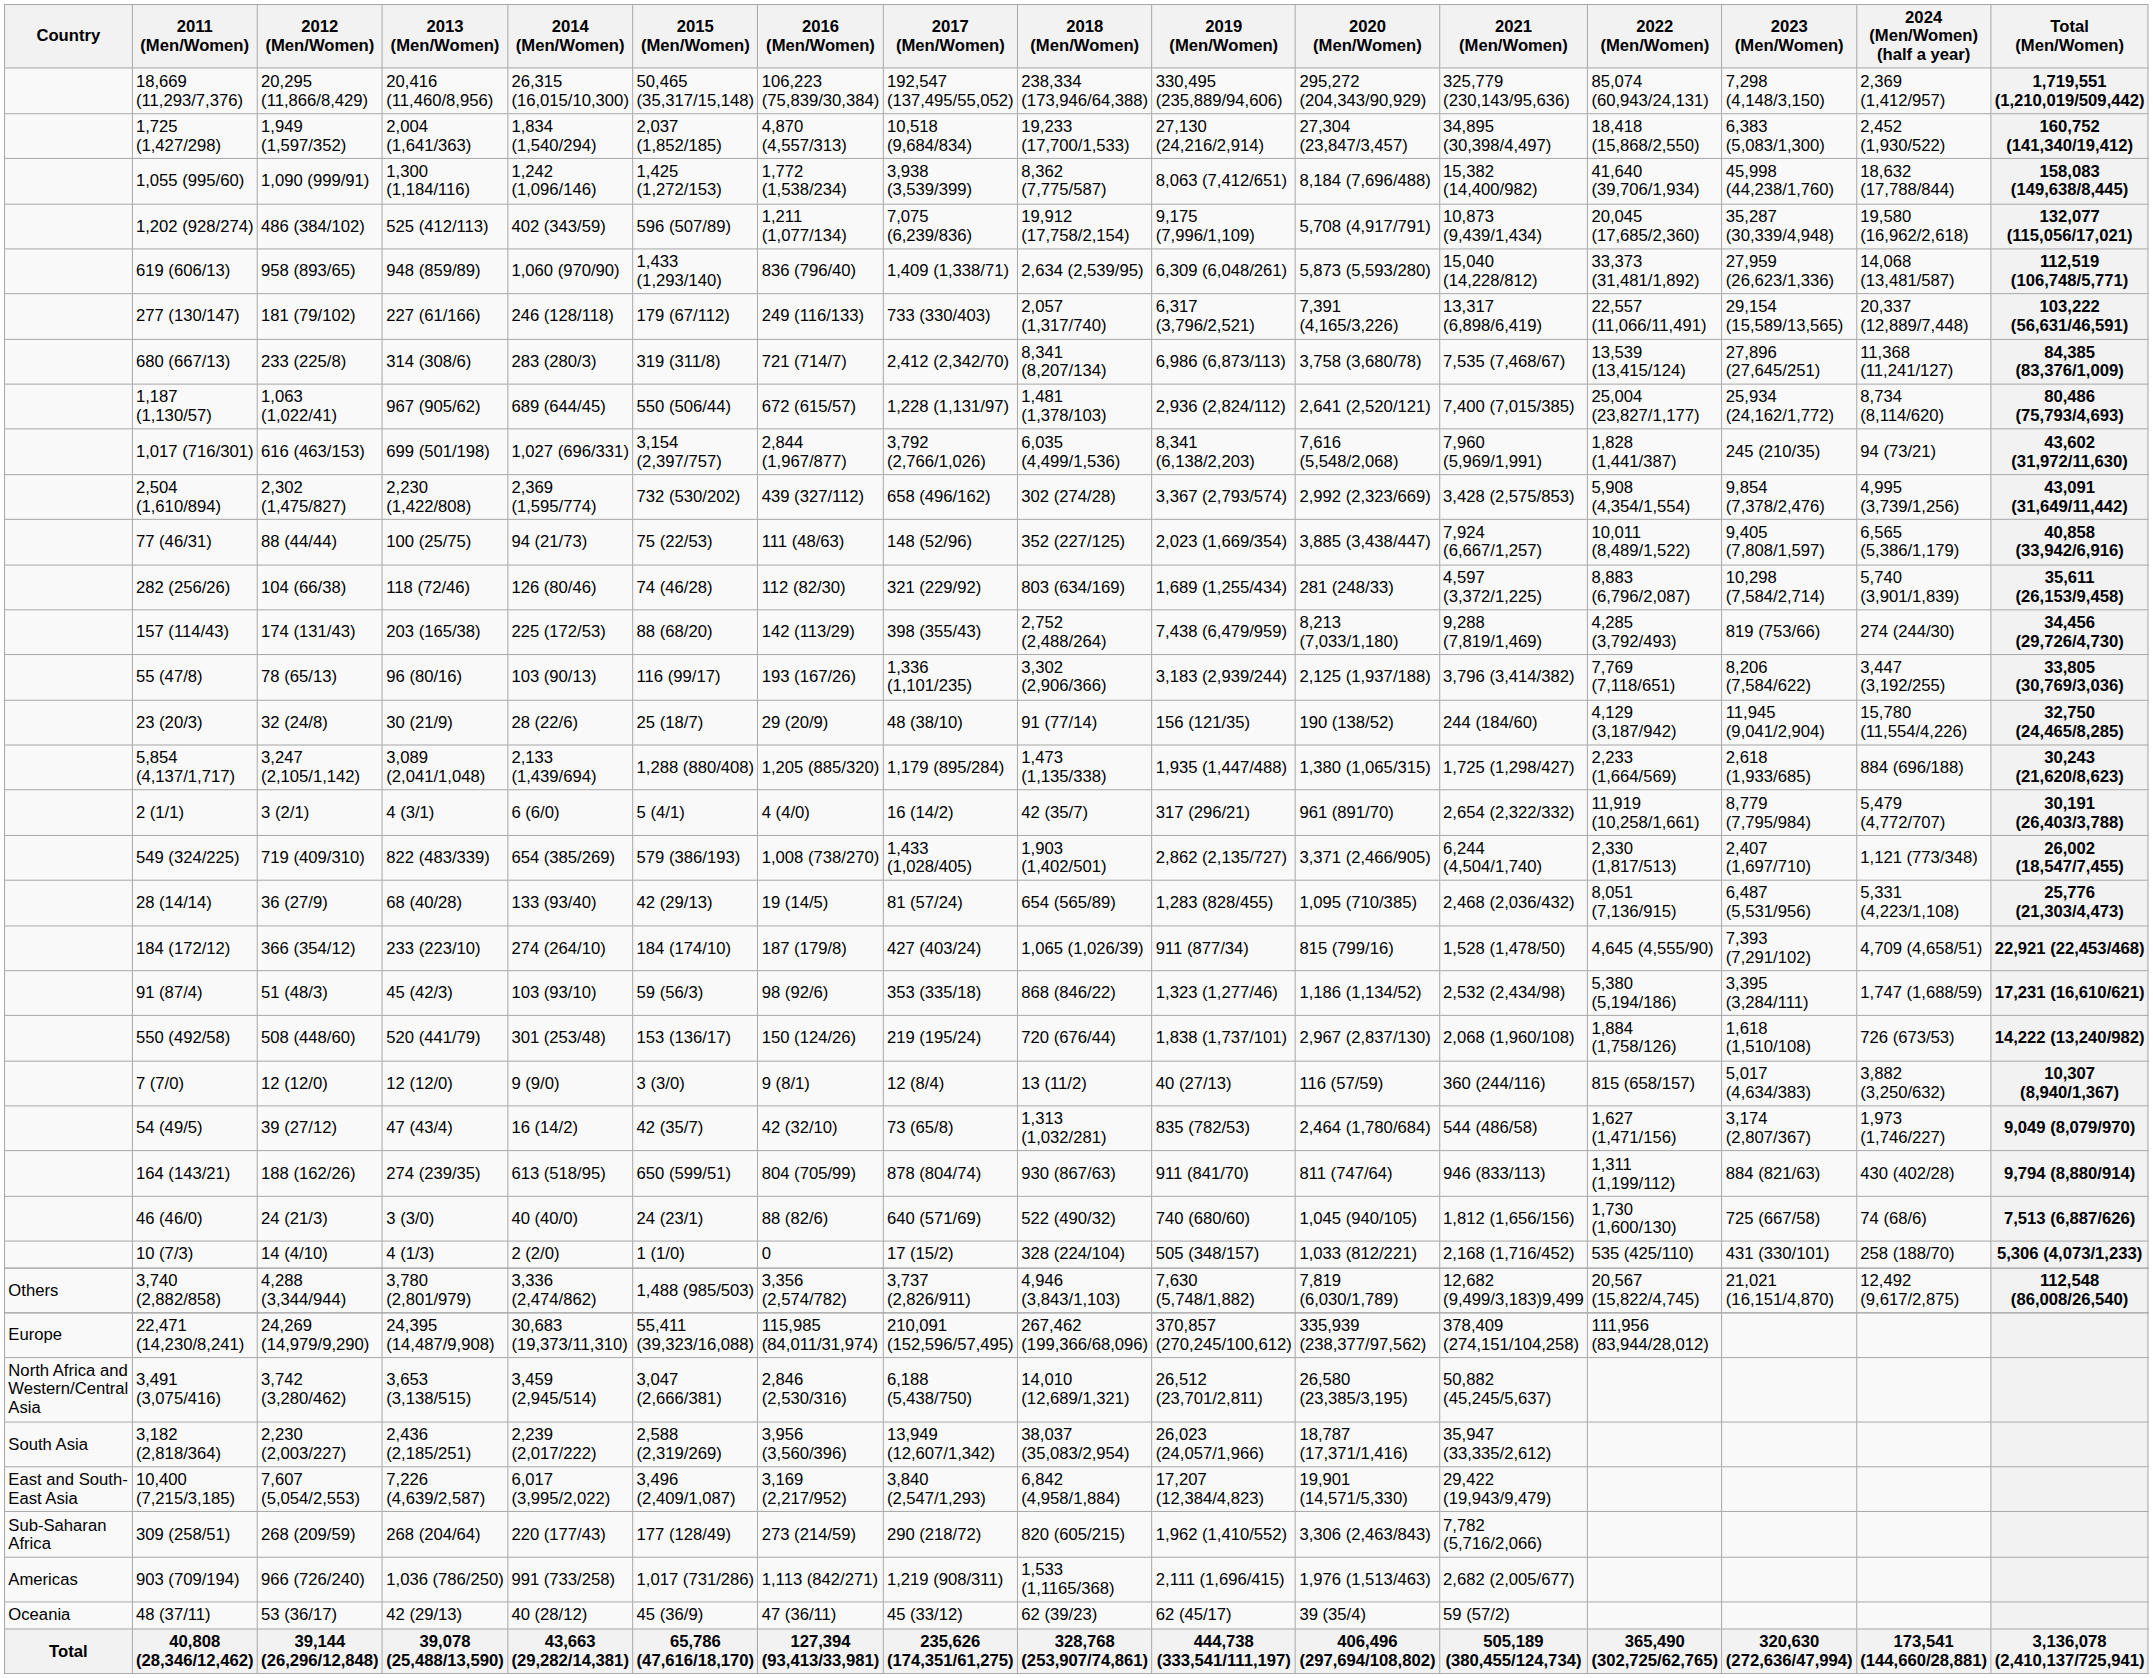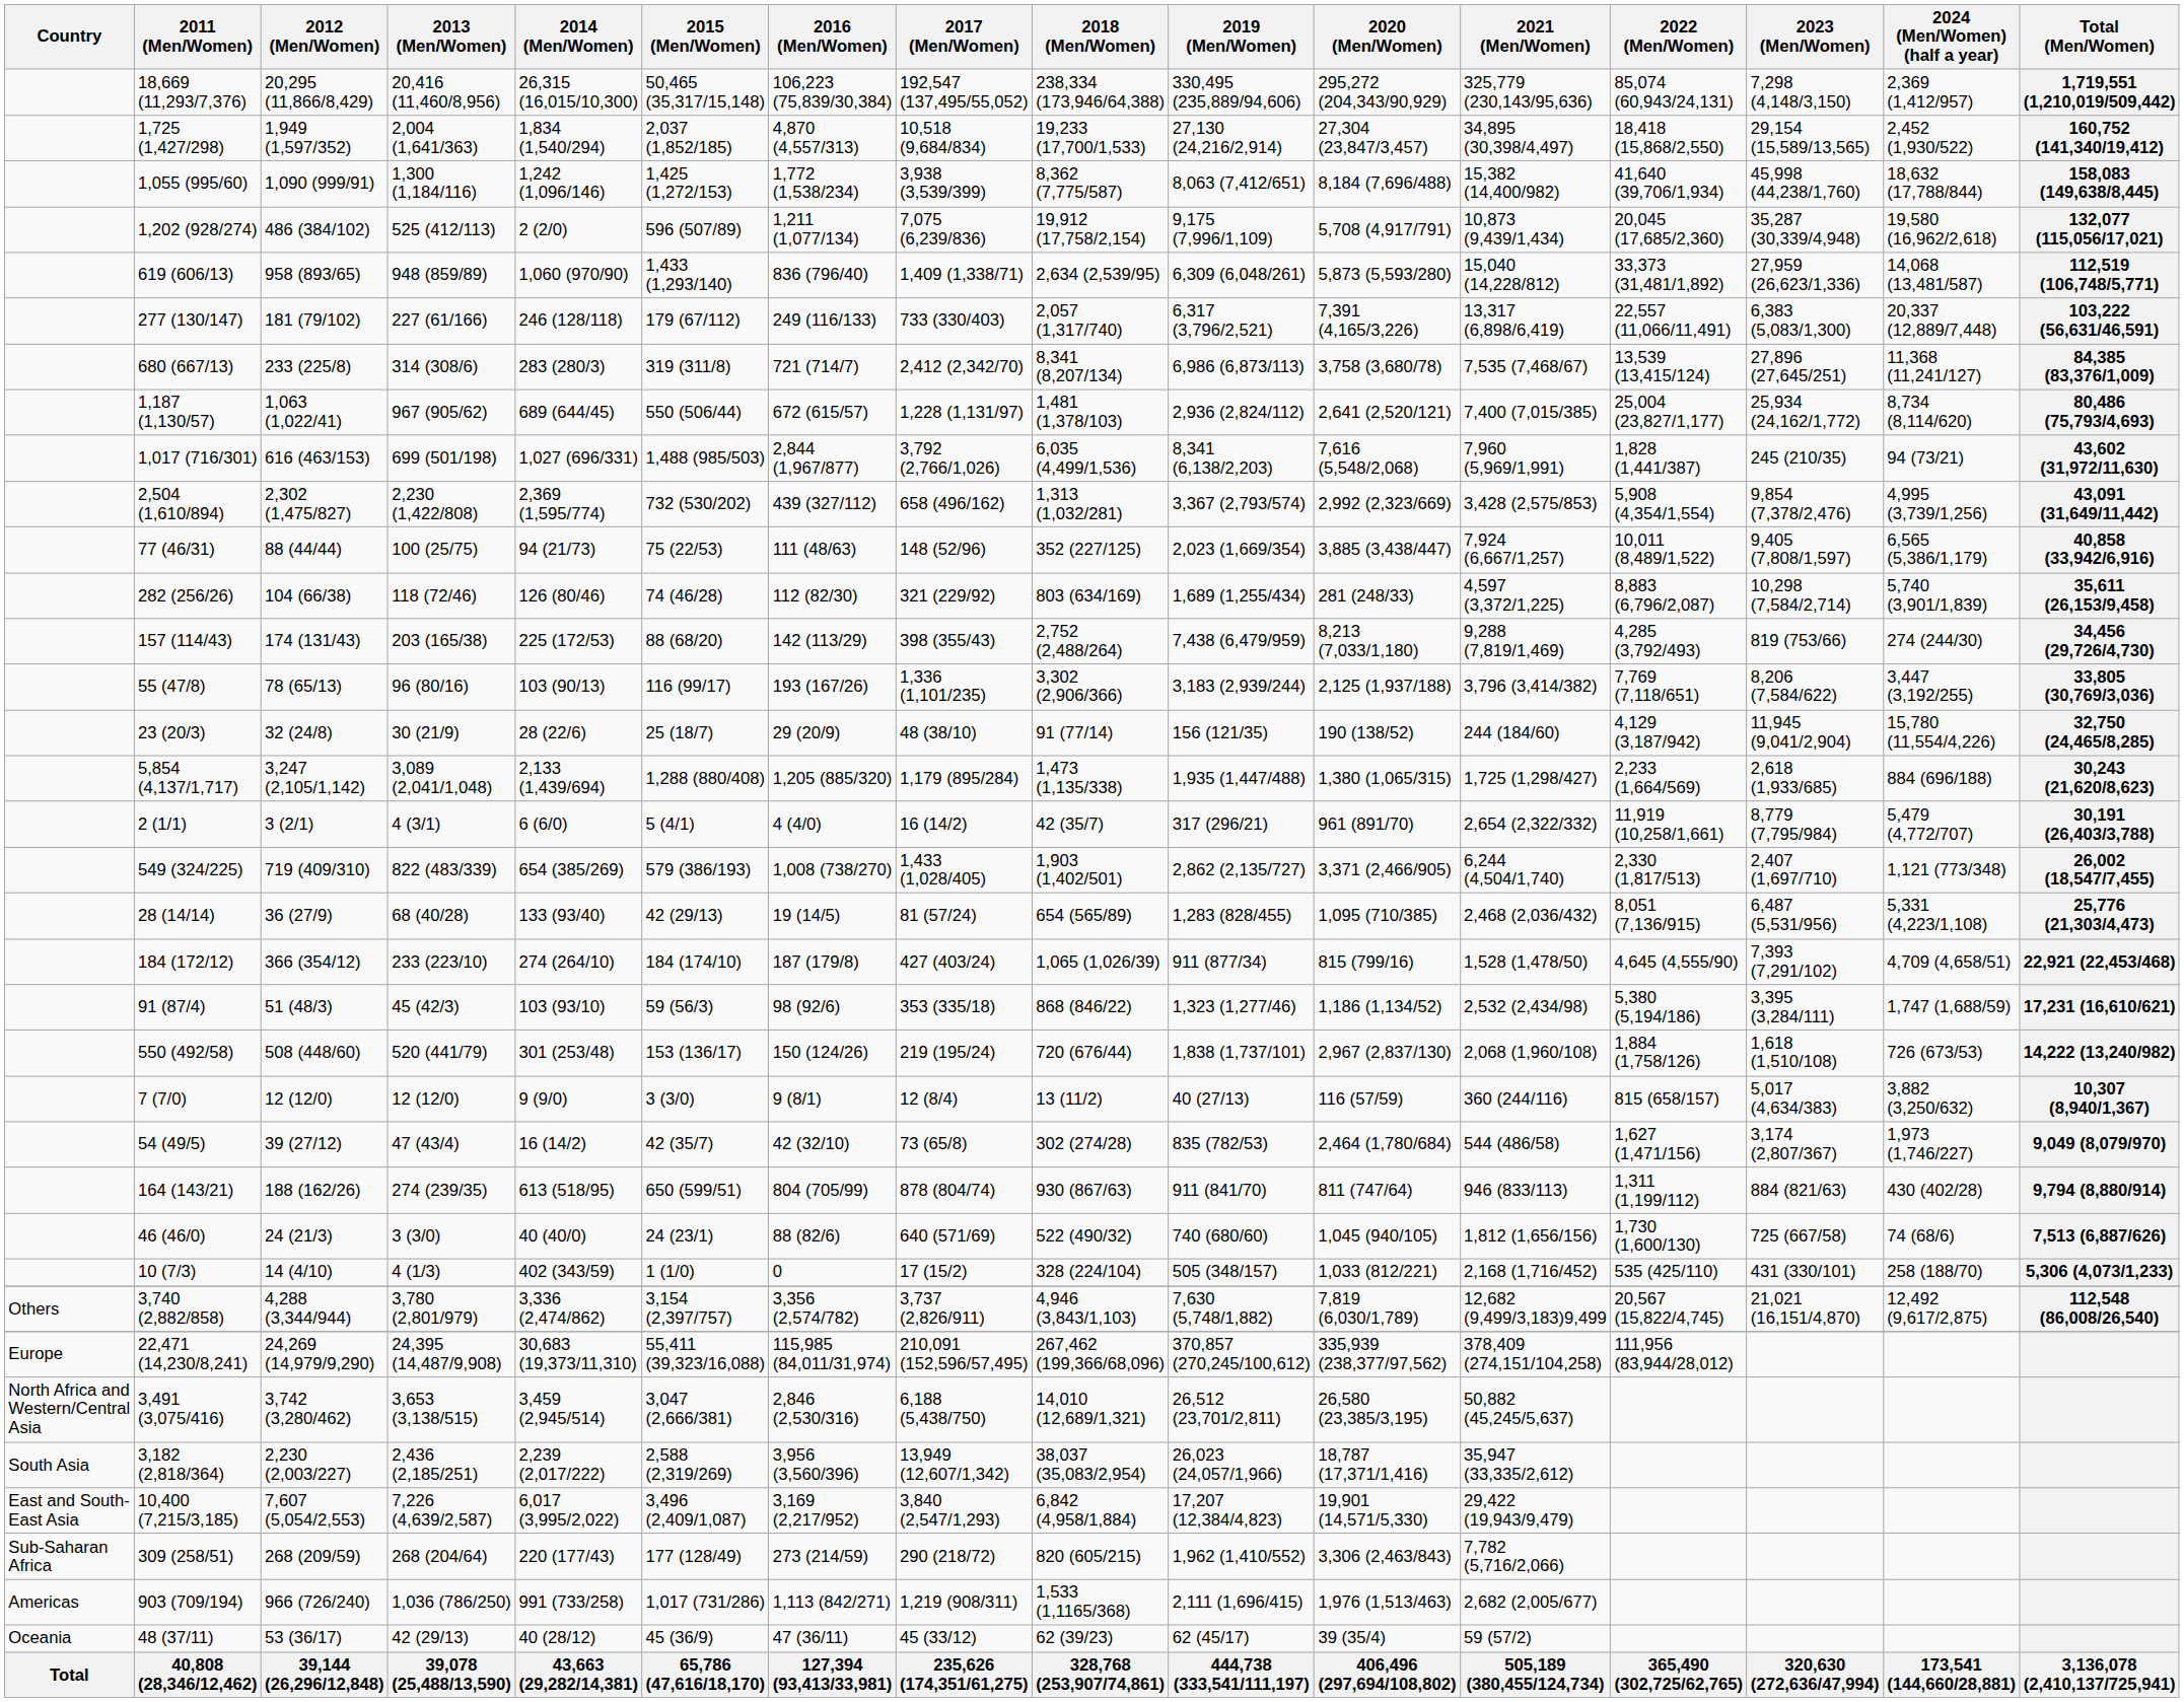1,725 (1,427/298) | 2023 (Men/Women): 6,383 (5,083/1,300) -> 29,154 (15,589/13,565)
1,202 (928/274) | 2014 (Men/Women): 402 (343/59) -> 2 (2/0)
277 (130/147) | 2023 (Men/Women): 29,154 (15,589/13,565) -> 6,383 (5,083/1,300)
1,017 (716/301) | 2015 (Men/Women): 3,154 (2,397/757) -> 1,488 (985/503)
2,504 (1,610/894) | 2018 (Men/Women): 302 (274/28) -> 1,313 (1,032/281)
54 (49/5) | 2018 (Men/Women): 1,313 (1,032/281) -> 302 (274/28)
10 (7/3) | 2014 (Men/Women): 2 (2/0) -> 402 (343/59)
3,740 (2,882/858) | 2015 (Men/Women): 1,488 (985/503) -> 3,154 (2,397/757)
